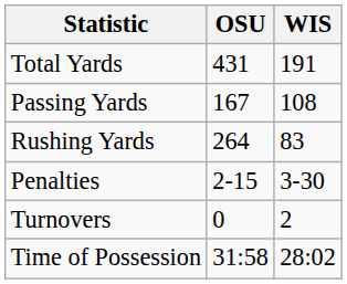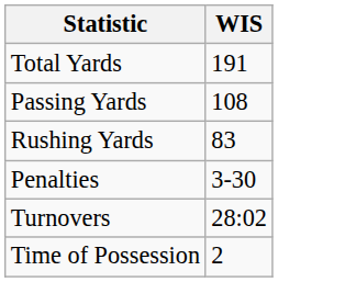- column: OSU | 431 | 167 | 264 | 2-15 | 0 | 31:58
Turnovers | WIS: 2 -> 28:02
Time of Possession | WIS: 28:02 -> 2
